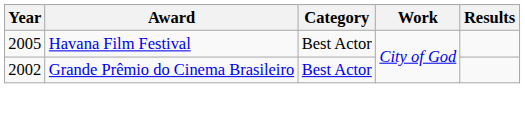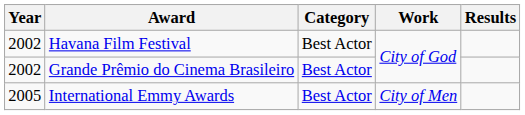Havana Film Festival | Year: 2005 -> 2002
+ row: 2005 | International Emmy Awards | Best Actor | City of Men
